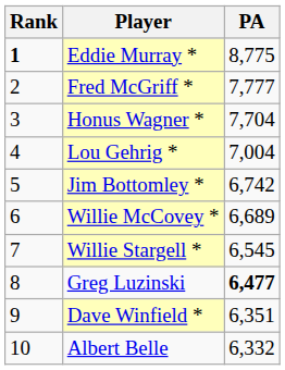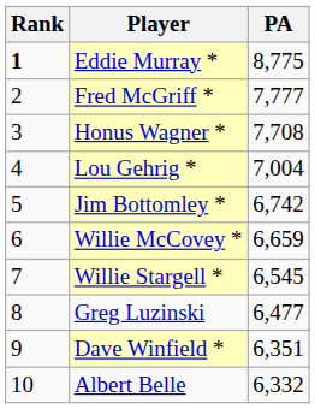Honus Wagner * | PA: 7,704 -> 7,708
Willie McCovey * | PA: 6,689 -> 6,659
Greg Luzinski | PA: bold -> normal
